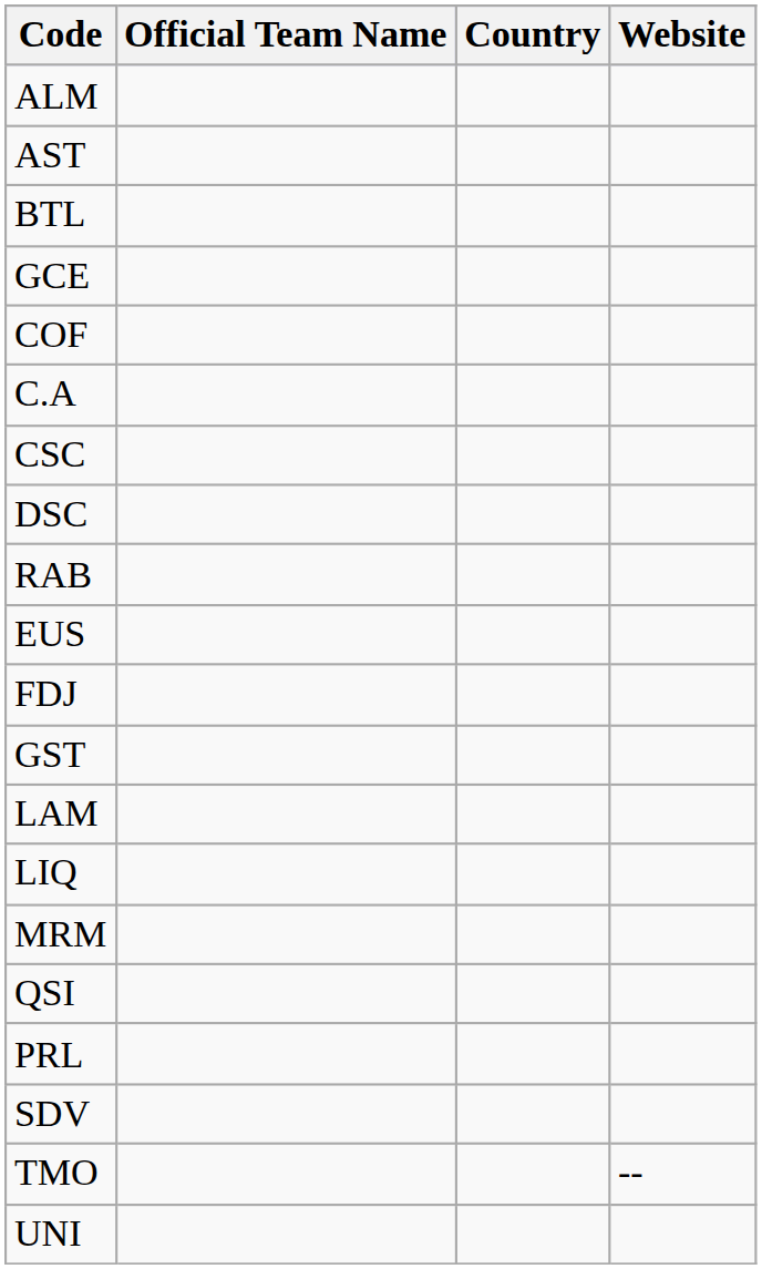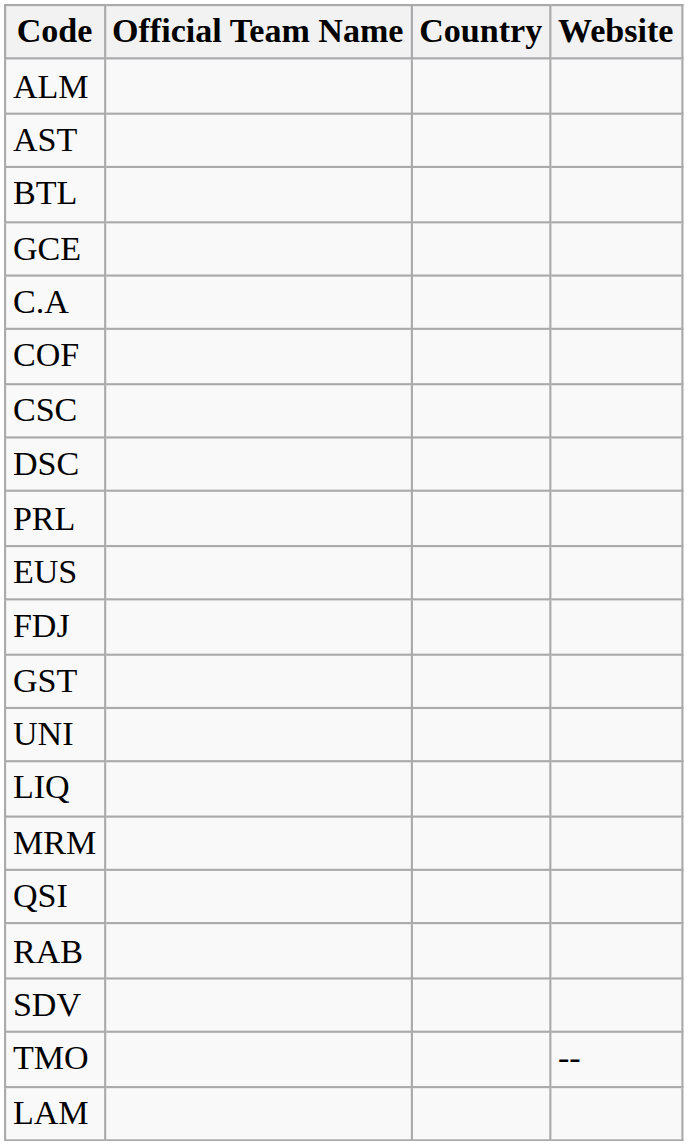rows swapped: COF <-> C.A
rows swapped: PRL <-> RAB
rows swapped: LAM <-> UNI
